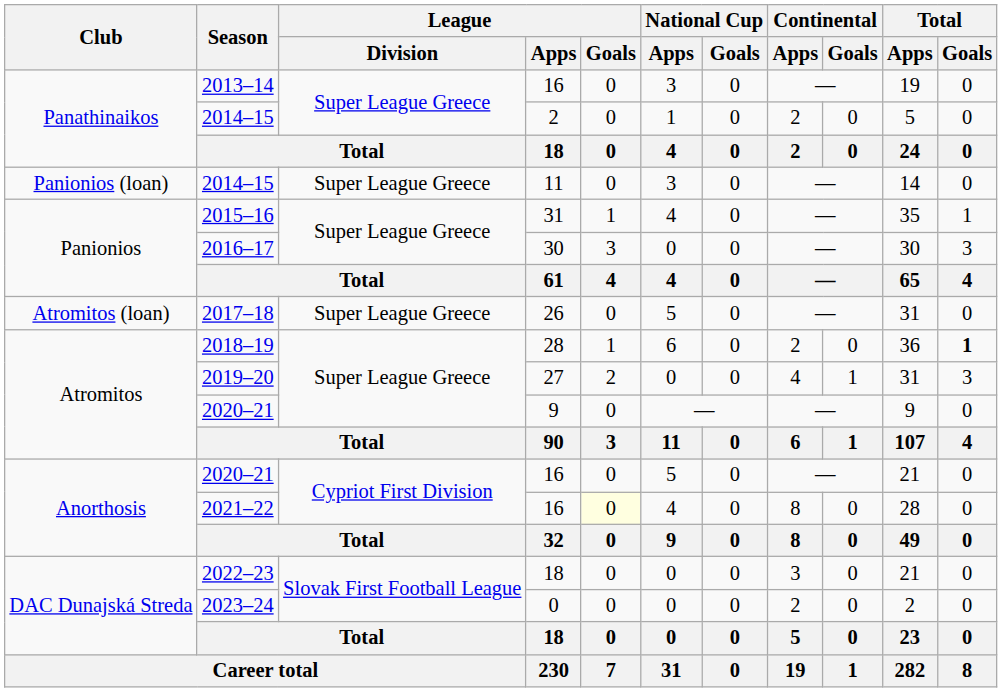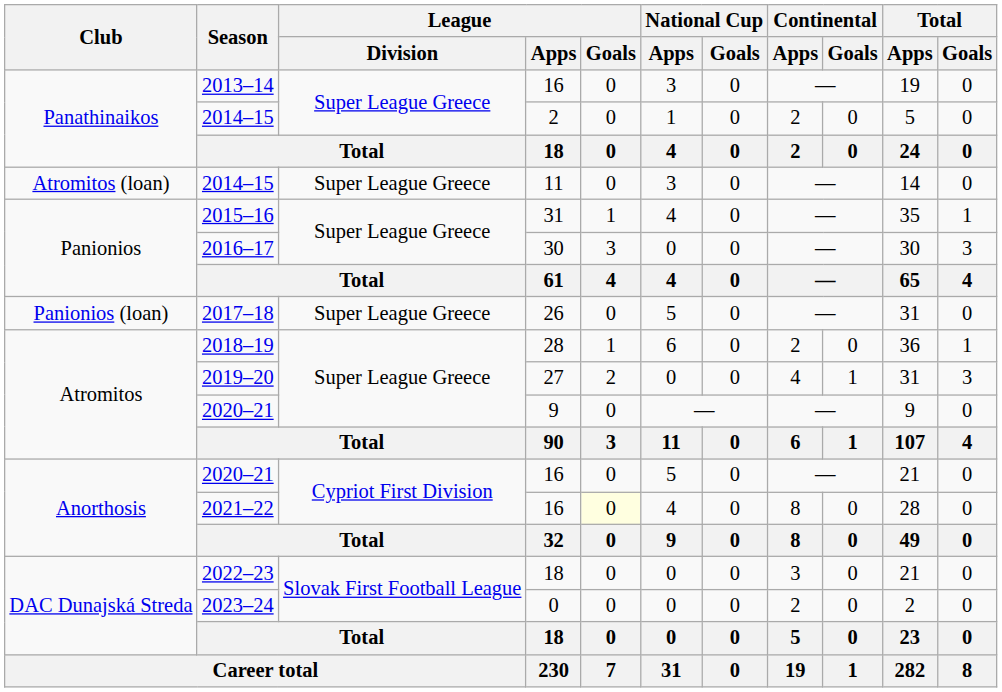2014–15 / 11 | Club: Panionios (loan) -> Atromitos (loan)
2017–18 | Club: Atromitos (loan) -> Panionios (loan)
2018–19 | Total / Goals: bold -> normal
